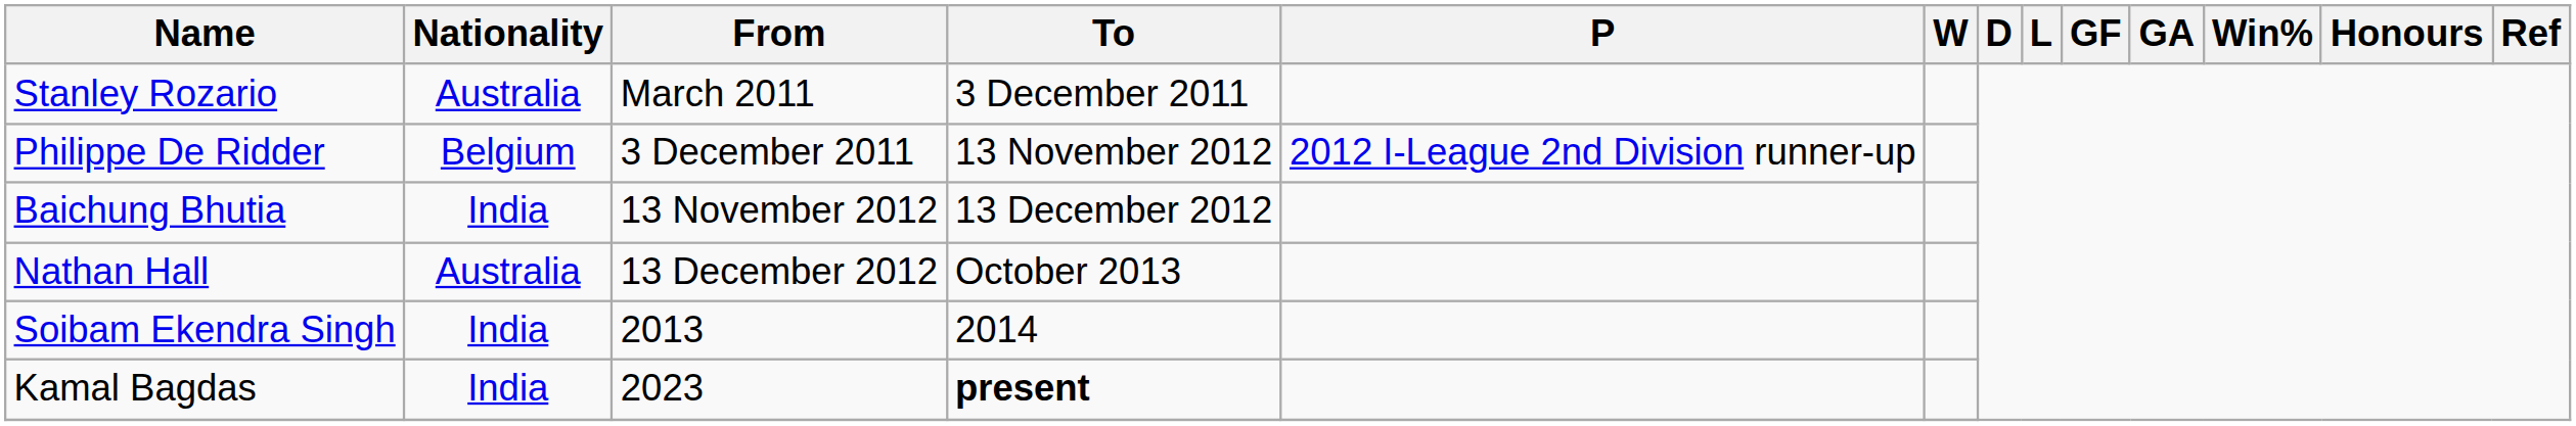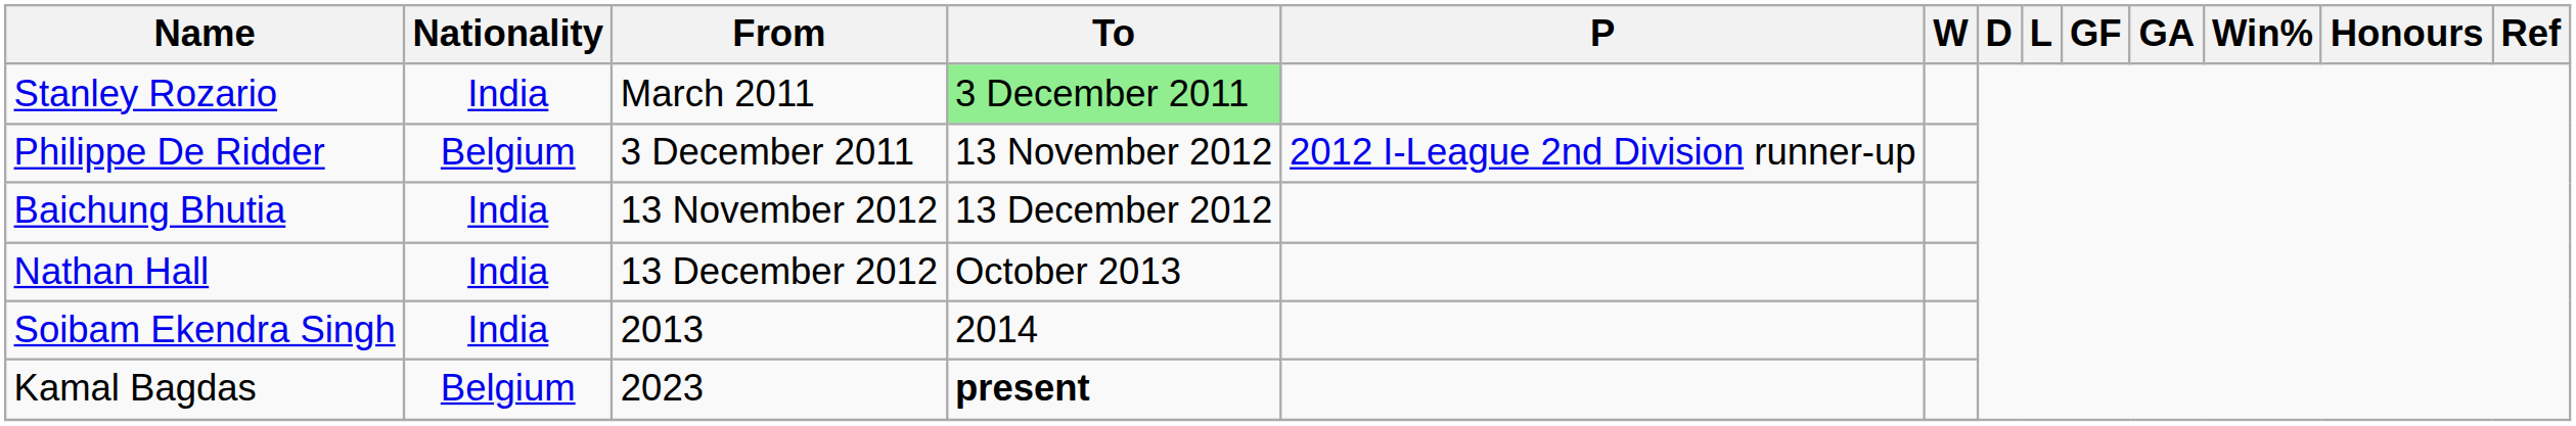Stanley Rozario | Nationality: Australia -> India
Stanley Rozario | To: no background -> lightgreen background
Nathan Hall | Nationality: Australia -> India
Kamal Bagdas | Nationality: India -> Belgium
